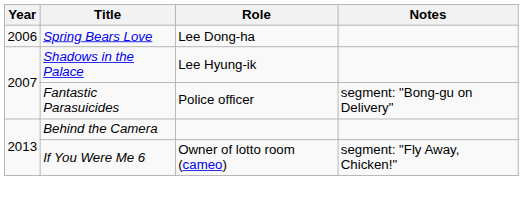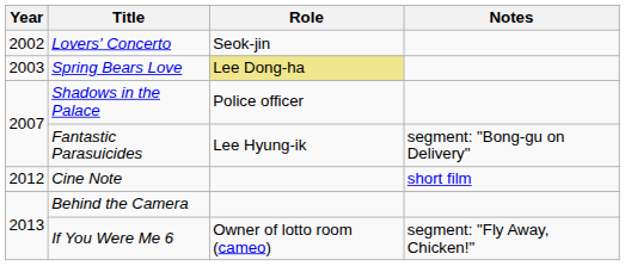+ row: 2002 | Lovers' Concerto | Seok-jin
Spring Bears Love | Year: 2006 -> 2003
Spring Bears Love | Role: no background -> khaki background
Shadows in the Palace | Role: Lee Hyung-ik -> Police officer
Fantastic Parasuicides | Role: Police officer -> Lee Hyung-ik
+ row: 2012 | Cine Note | short film
